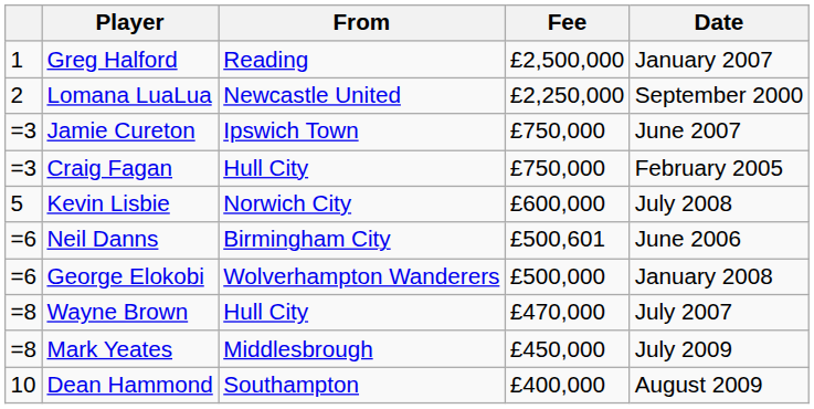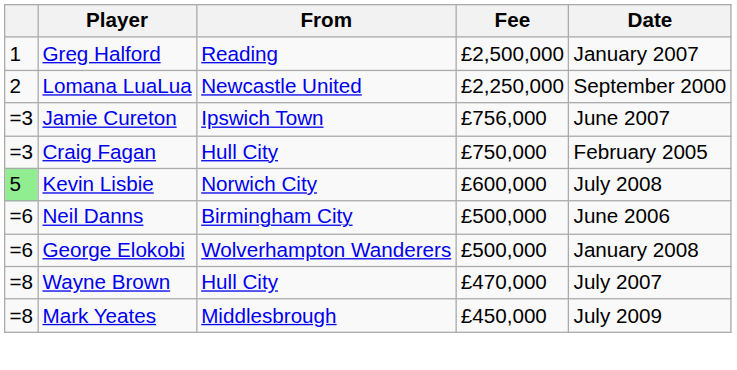Jamie Cureton | Fee: £750,000 -> £756,000
Kevin Lisbie | column 1: no background -> lightgreen background
Neil Danns | Fee: £500,601 -> £500,000
- row: 10 | Dean Hammond | Southampton | £400,000 | August 2009
